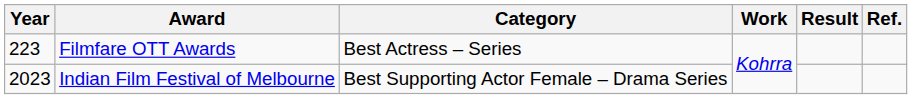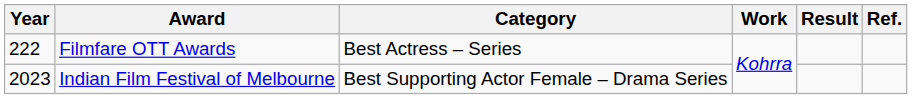Filmfare OTT Awards | Year: 223 -> 222
